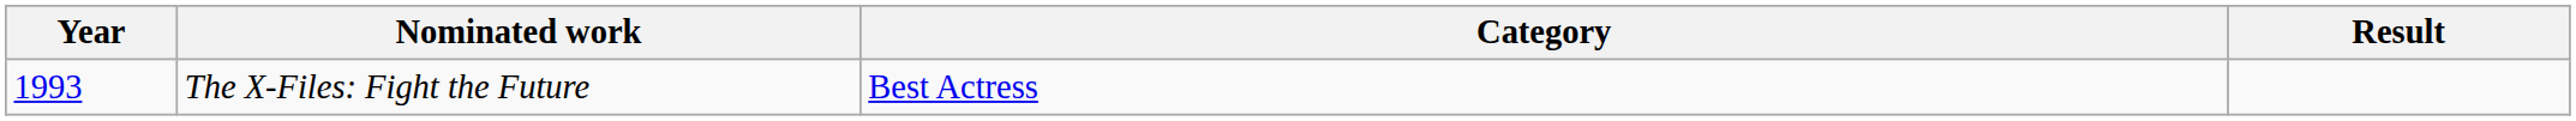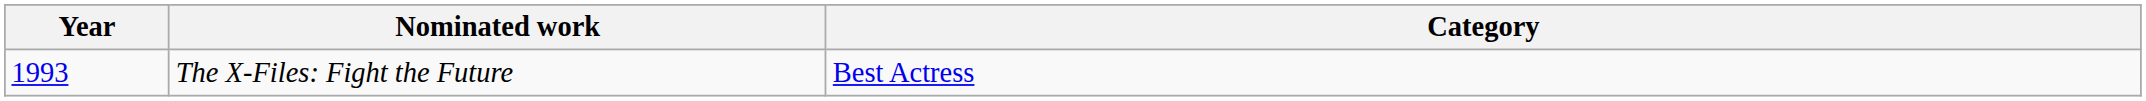- column: Result
